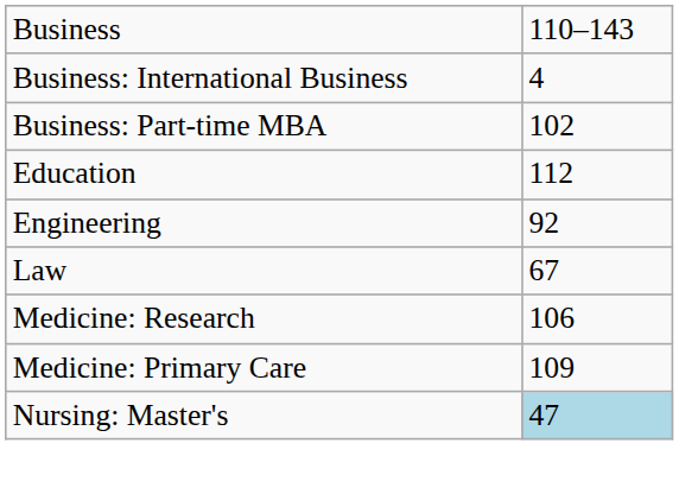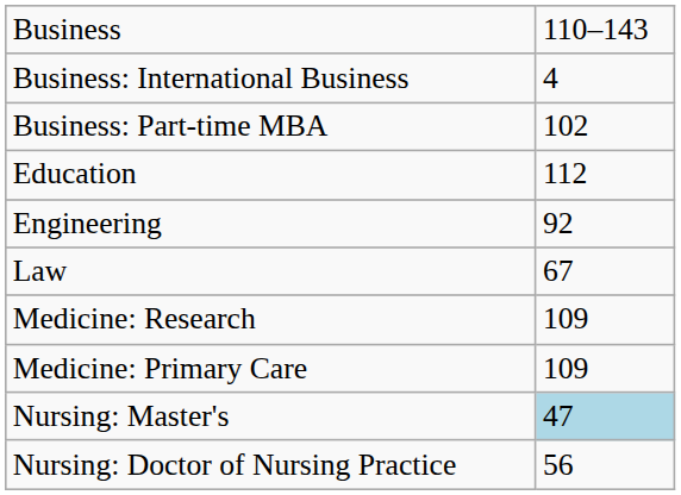Medicine: Research | column 2: 106 -> 109
+ row: Nursing: Doctor of Nursing Practice | 56
